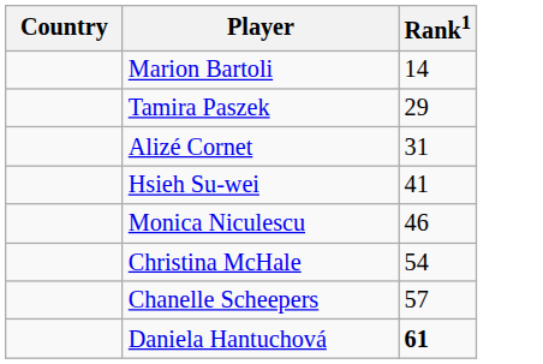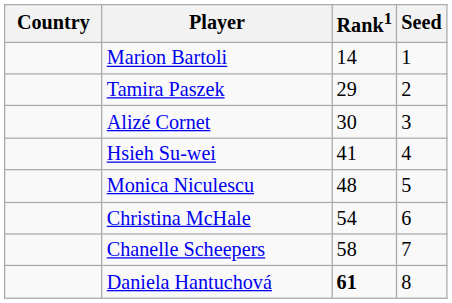+ column: Seed | 1 | 2 | 3 | 4 | 5 | 6 | 7 | 8
Alizé Cornet | Rank1: 31 -> 30
Monica Niculescu | Rank1: 46 -> 48
Chanelle Scheepers | Rank1: 57 -> 58
